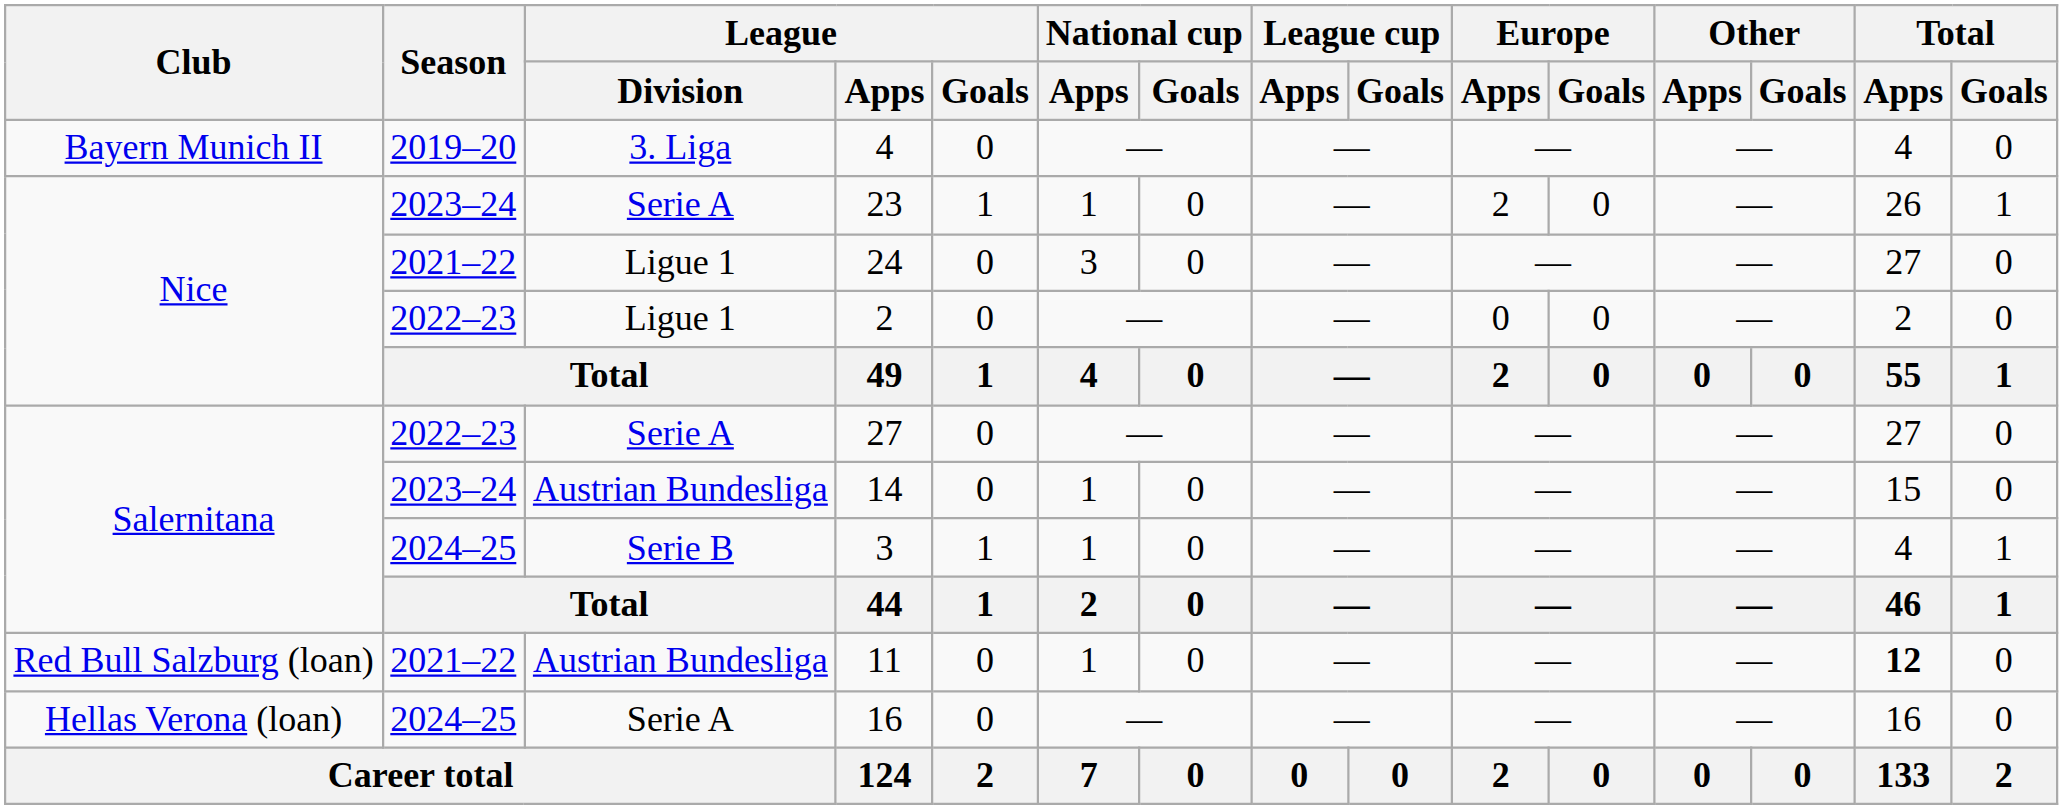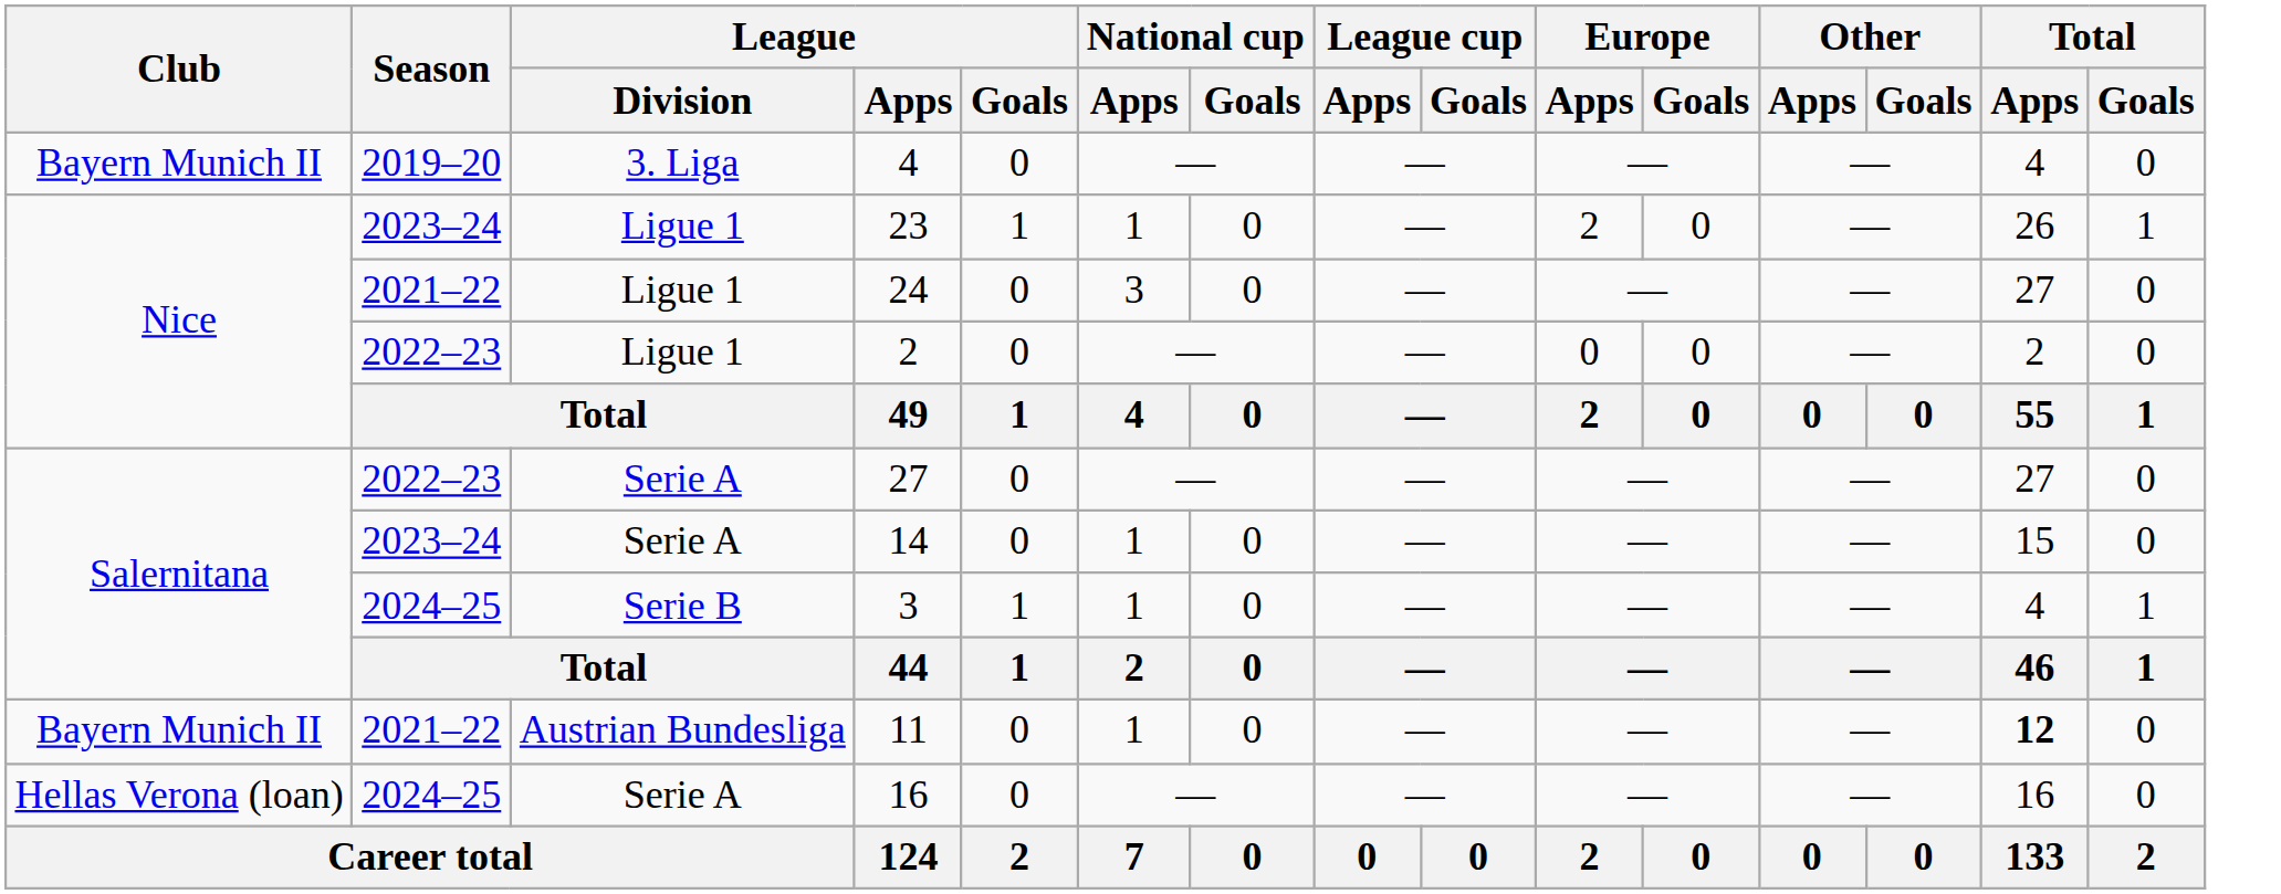23 | League / Division: Serie A -> Ligue 1
14 | League / Division: Austrian Bundesliga -> Serie A
11 | Club: Red Bull Salzburg (loan) -> Bayern Munich II
